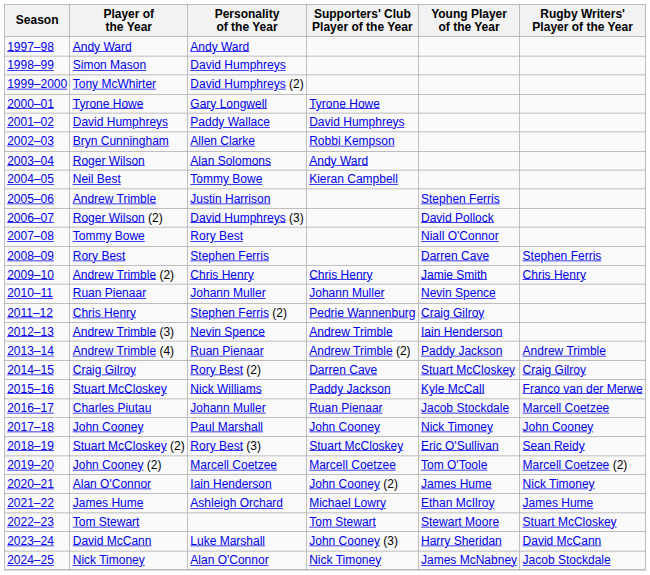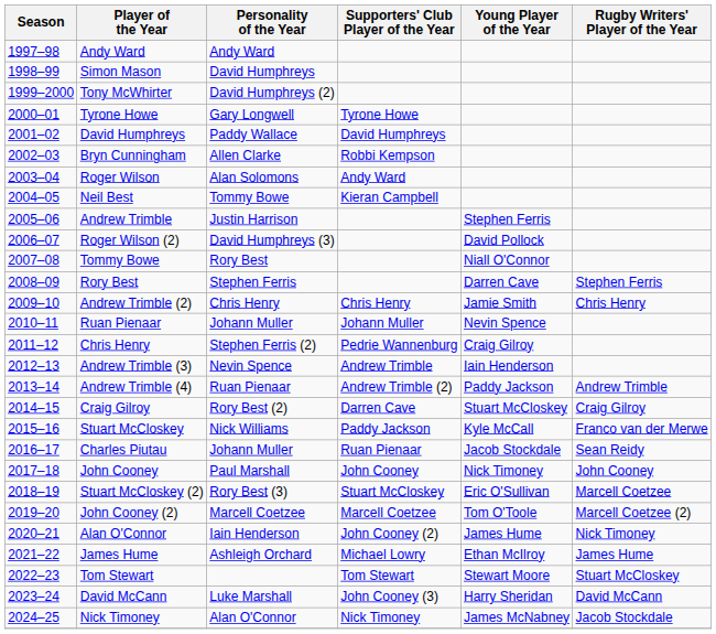Charles Piutau | Rugby Writers' Player of the Year: Marcell Coetzee -> Sean Reidy
Stuart McCloskey (2) | Rugby Writers' Player of the Year: Sean Reidy -> Marcell Coetzee
